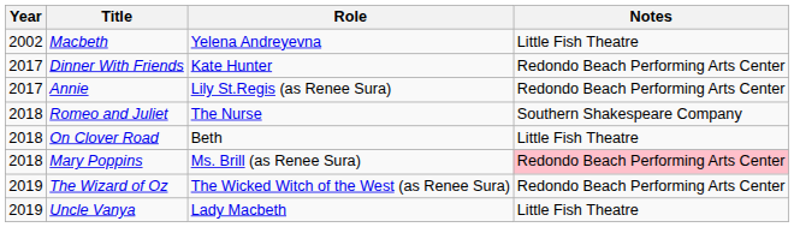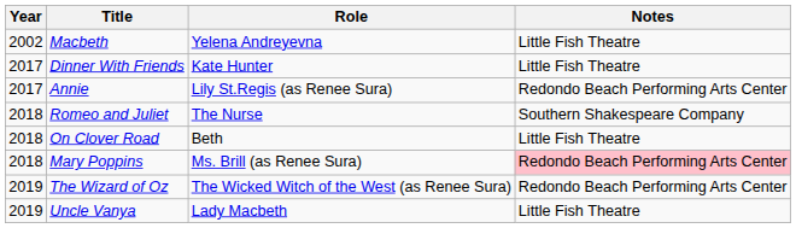Dinner With Friends | Notes: Redondo Beach Performing Arts Center -> Little Fish Theatre
